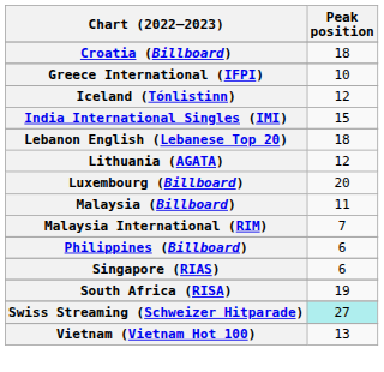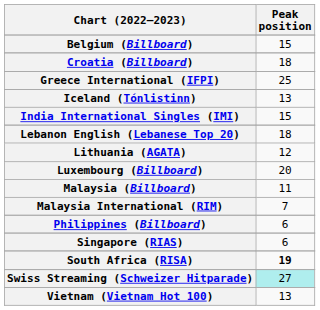+ row: Belgium (Billboard) | 15
Greece International (IFPI) | Peak position: 10 -> 25
Iceland (Tónlistinn) | Peak position: 12 -> 13
South Africa (RISA) | Peak position: normal -> bold
